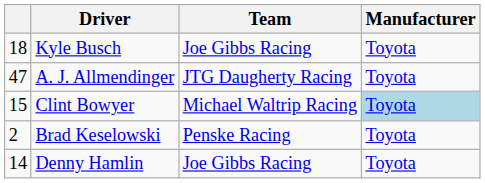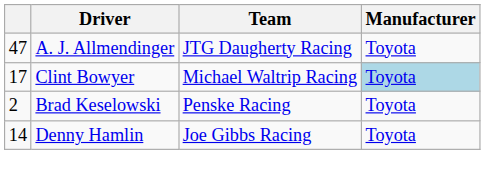- row: 18 | Kyle Busch | Joe Gibbs Racing | Toyota
Clint Bowyer | column 1: 15 -> 17
